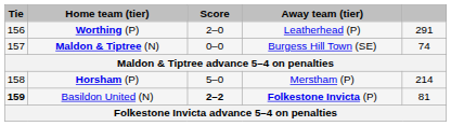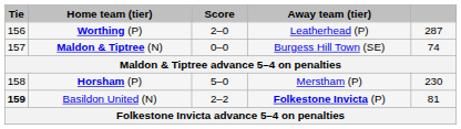Worthing (P) | column 5: 291 -> 287
Horsham (P) | column 5: 214 -> 230
Basildon United (N) | Score: bold -> normal
